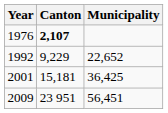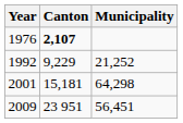1992 | Municipality: 22,652 -> 21,252
2001 | Municipality: 36,425 -> 64,298
